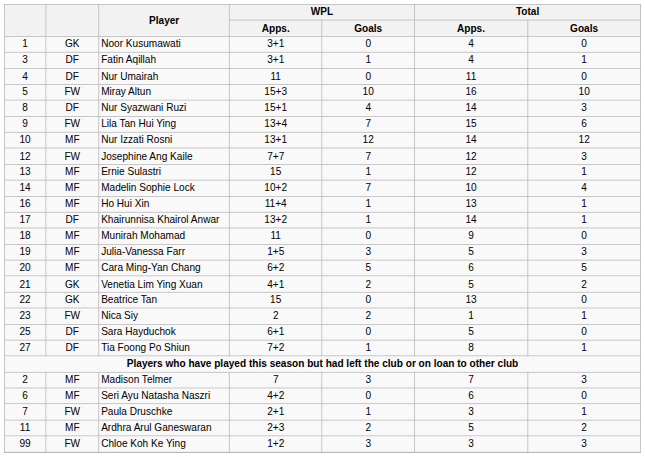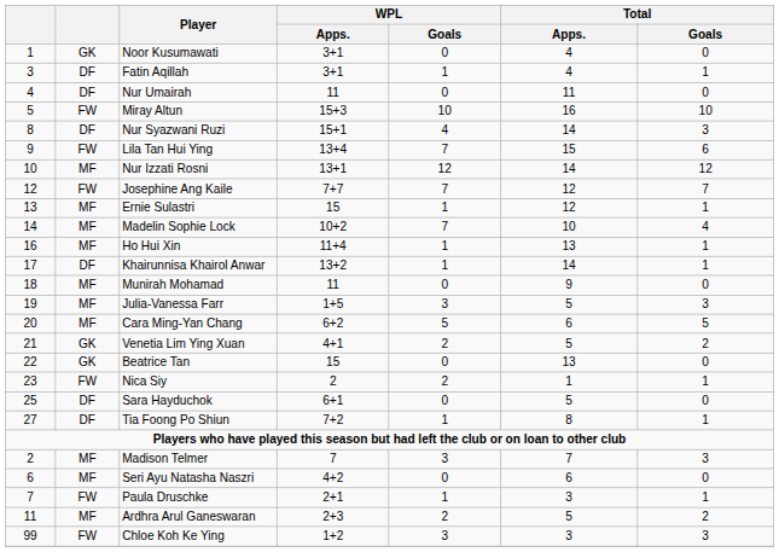Josephine Ang Kaile | Total / Goals: 3 -> 7
